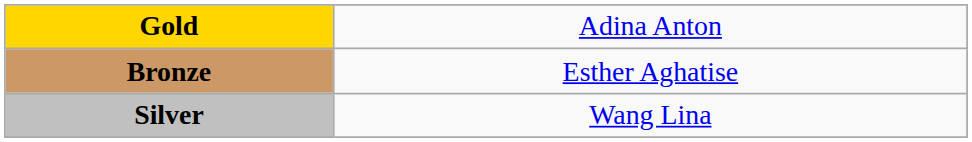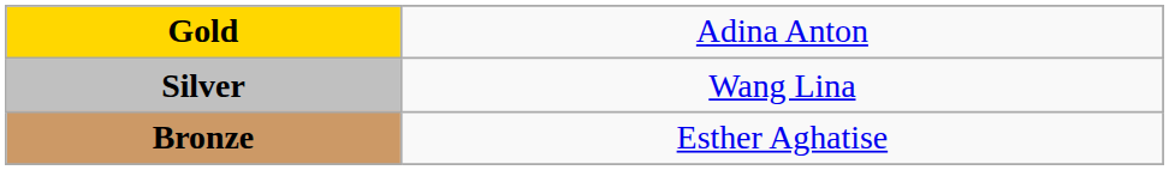rows swapped: Silver <-> Bronze
